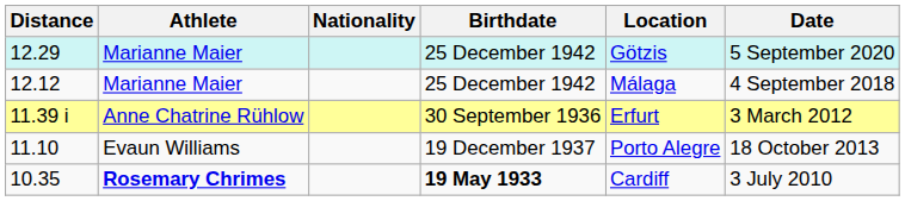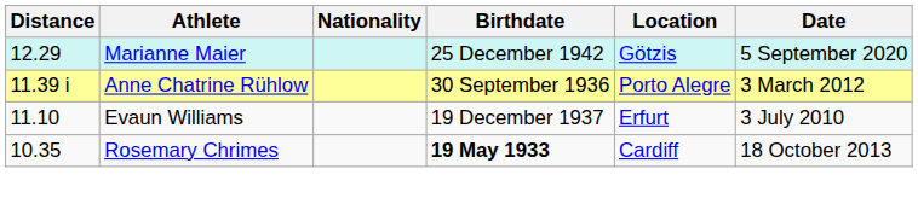- row: 12.12 | Marianne Maier | 25 December 1942 | Málaga | 4 September 2018
11.39 i | Location: Erfurt -> Porto Alegre
11.10 | Location: Porto Alegre -> Erfurt
11.10 | Date: 18 October 2013 -> 3 July 2010
10.35 | Athlete: bold -> normal
10.35 | Date: 3 July 2010 -> 18 October 2013
